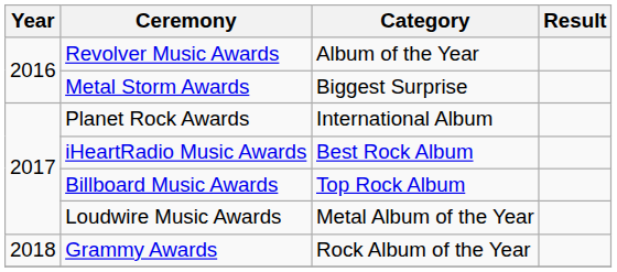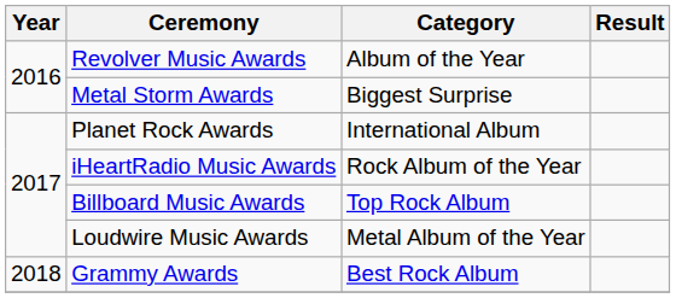iHeartRadio Music Awards | Category: Best Rock Album -> Rock Album of the Year
Grammy Awards | Category: Rock Album of the Year -> Best Rock Album
